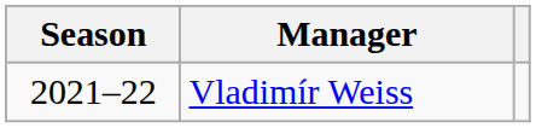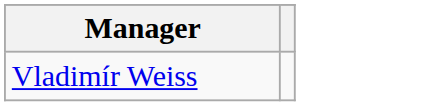- column: Season | 2021–22
